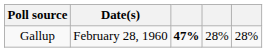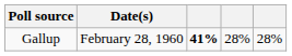Gallup | column 3: 47% -> 41%
